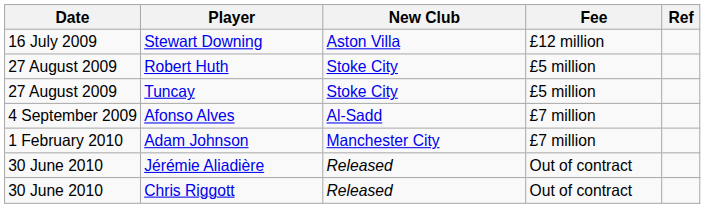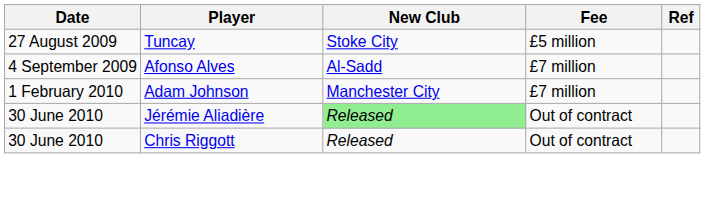- row: 16 July 2009 | Stewart Downing | Aston Villa | £12 million
- row: 27 August 2009 | Robert Huth | Stoke City | £5 million
Jérémie Aliadière | New Club: no background -> lightgreen background
